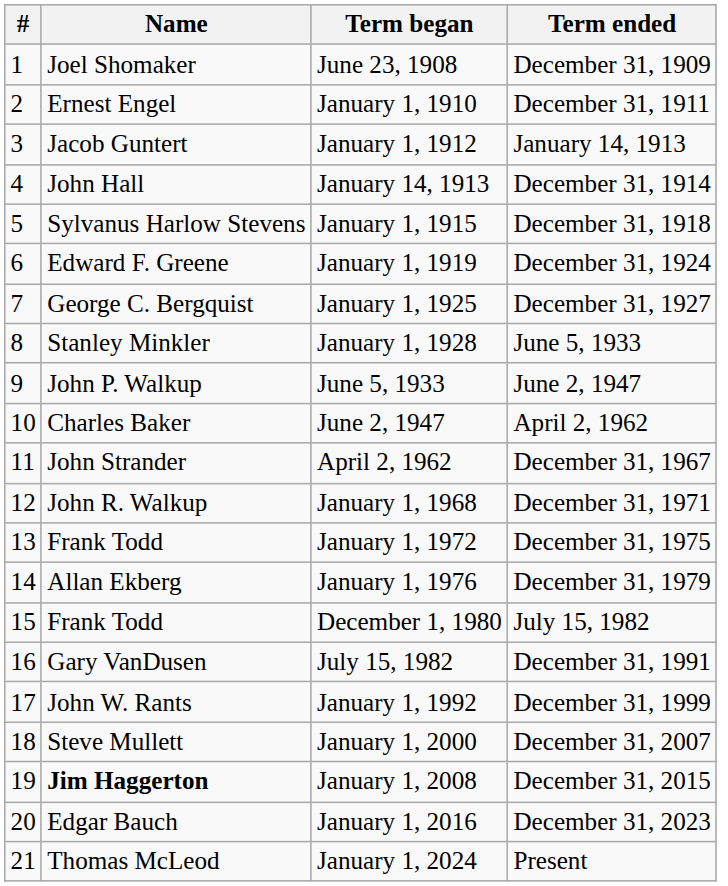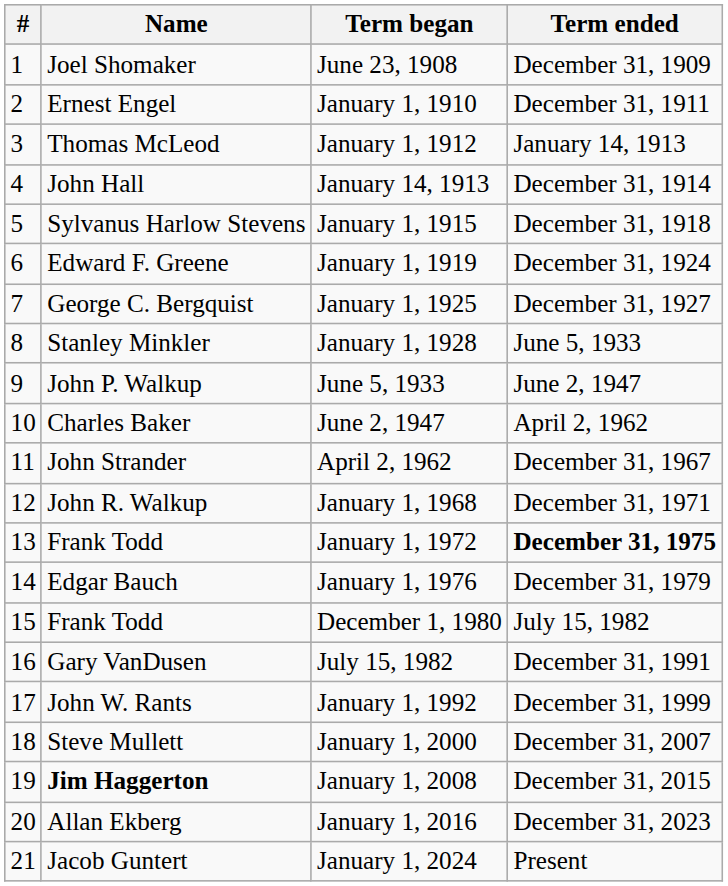January 1, 1912 | Name: Jacob Guntert -> Thomas McLeod
January 1, 1972 | Term ended: normal -> bold
January 1, 1976 | Name: Allan Ekberg -> Edgar Bauch
January 1, 2016 | Name: Edgar Bauch -> Allan Ekberg
January 1, 2024 | Name: Thomas McLeod -> Jacob Guntert
